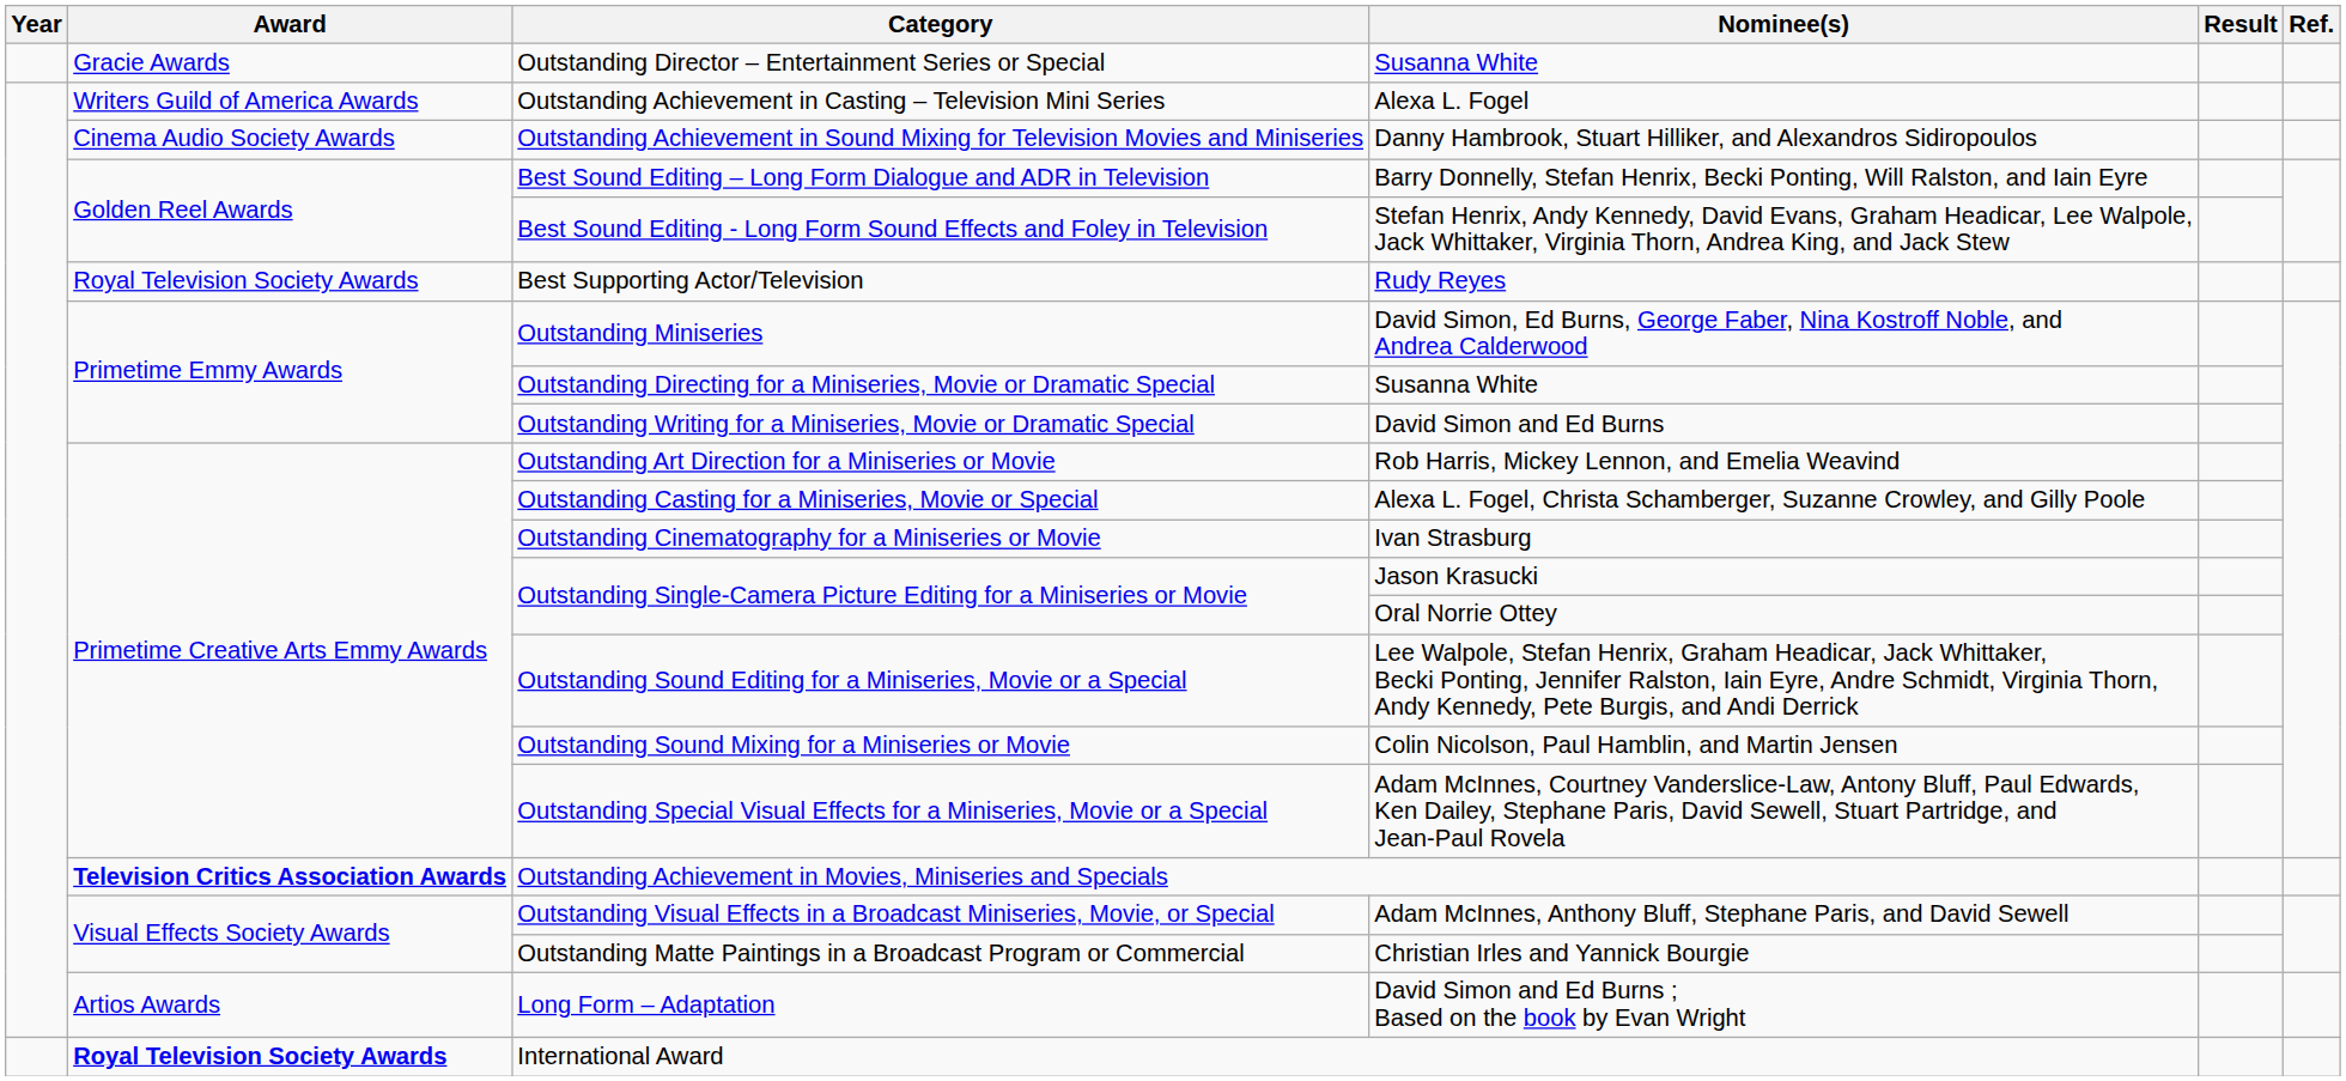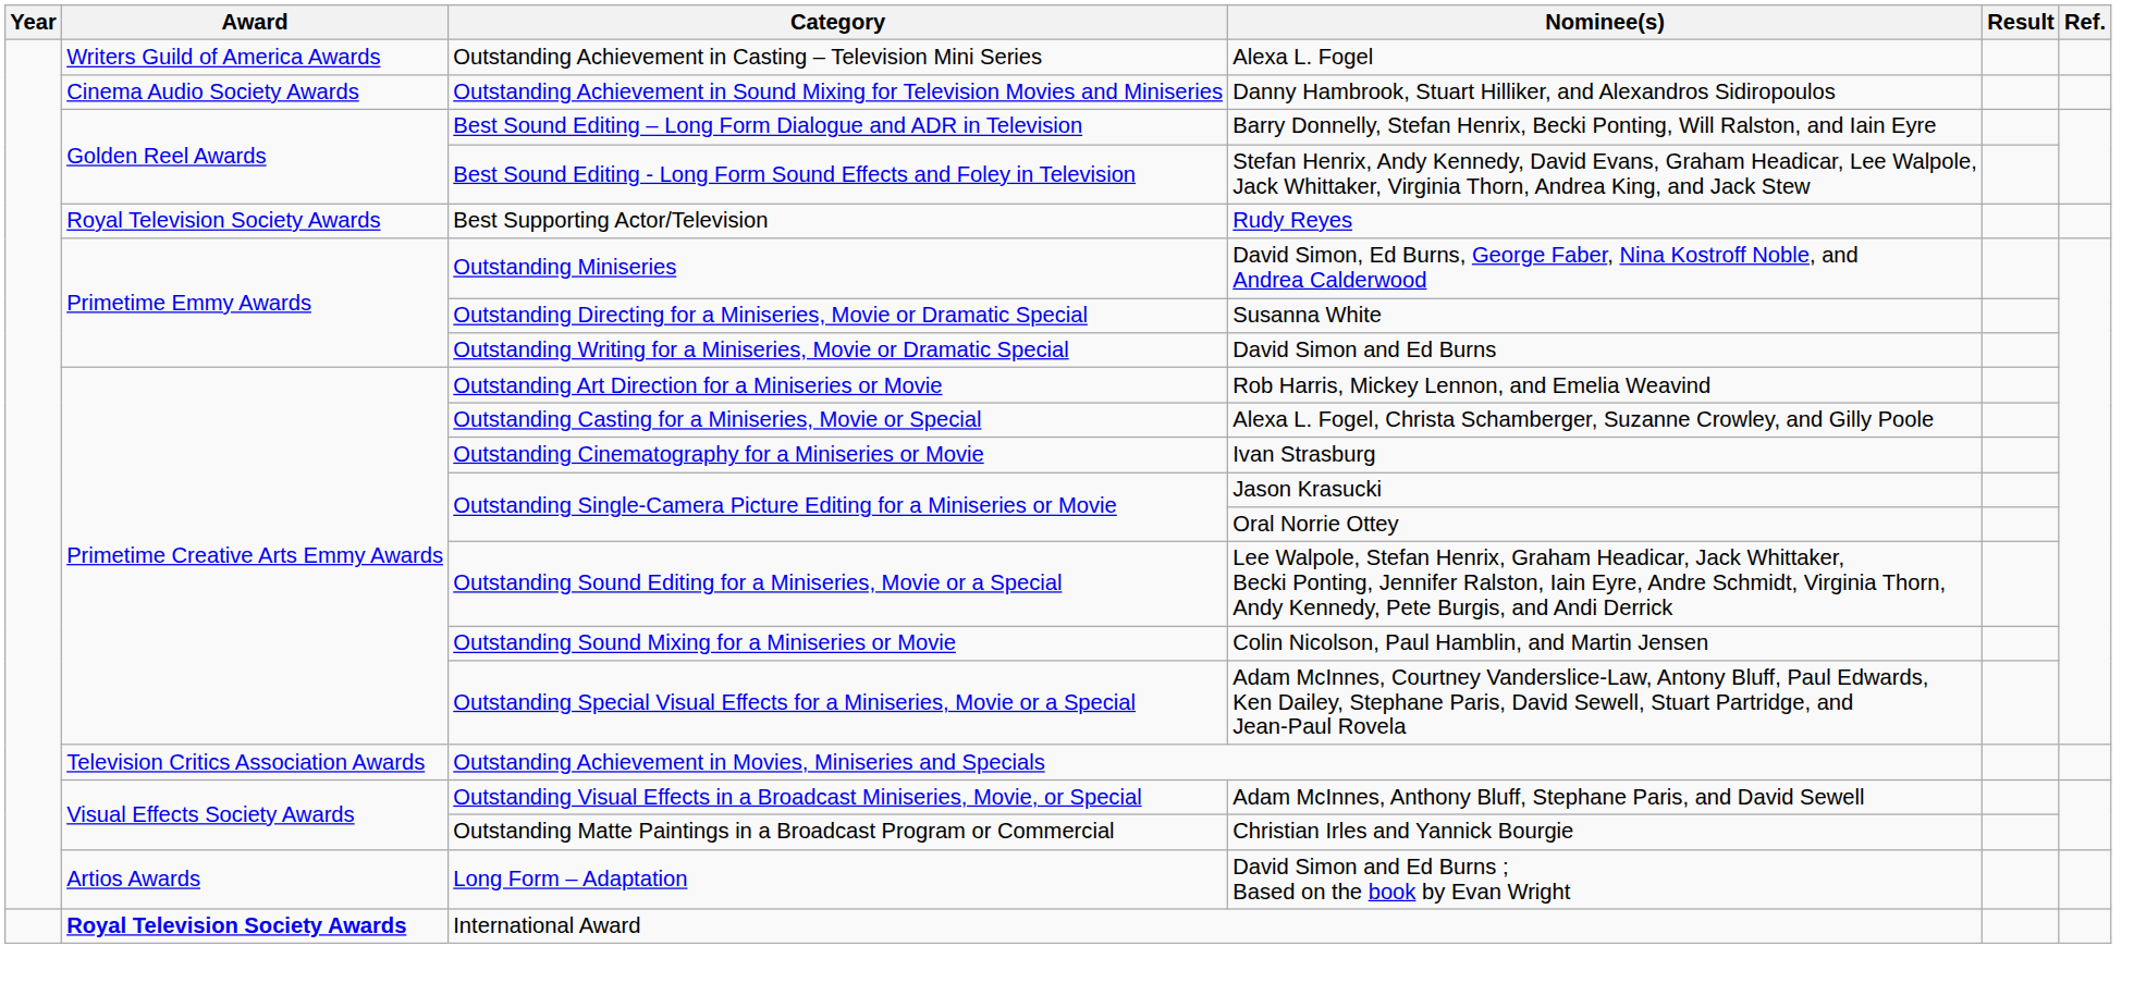- row: Gracie Awards | Outstanding Director – Entertainment Series or Special | Susanna White
Outstanding Achievement in Movies, Miniseries and Specials | Award: bold -> normal
